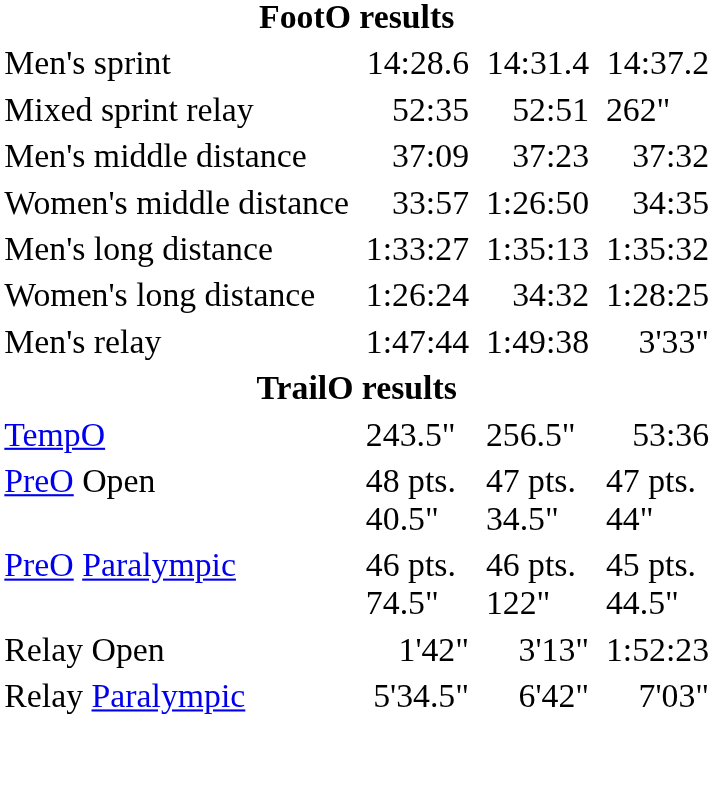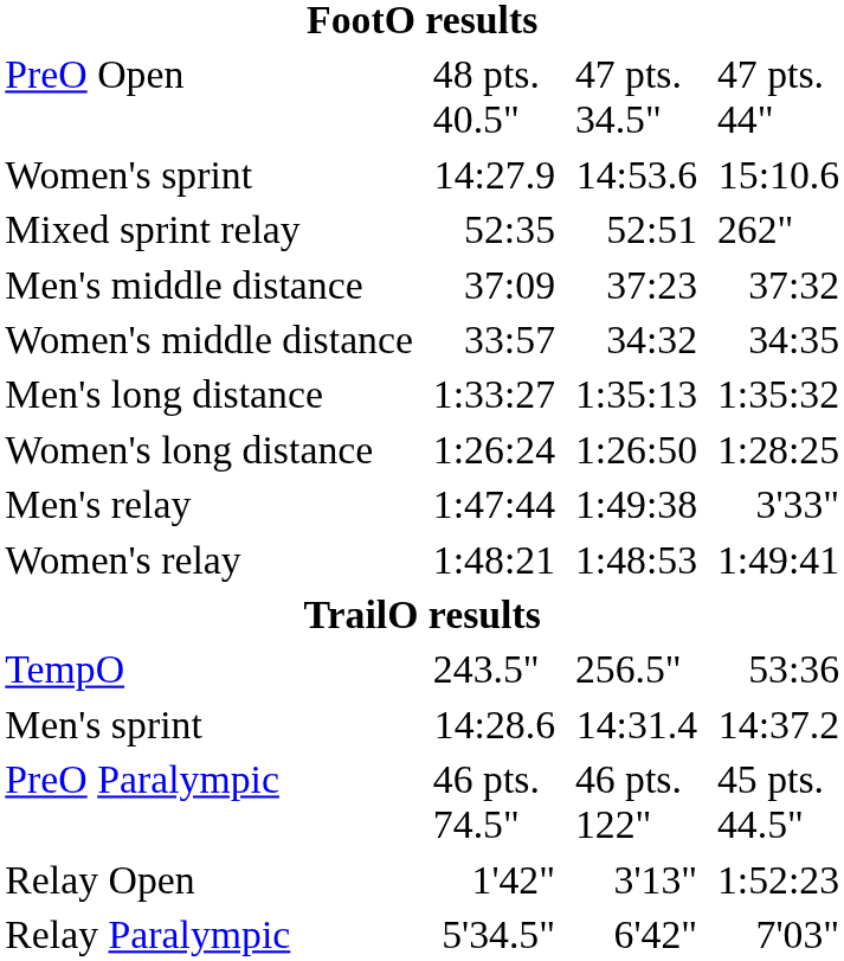rows swapped: Men's sprint <-> PreO Open
+ row: Women's sprint | 14:27.9 | 14:53.6 | 15:10.6
Women's middle distance | column 5: 1:26:50 -> 34:32
Women's long distance | column 5: 34:32 -> 1:26:50
+ row: Women's relay | 1:48:21 | 1:48:53 | 1:49:41
